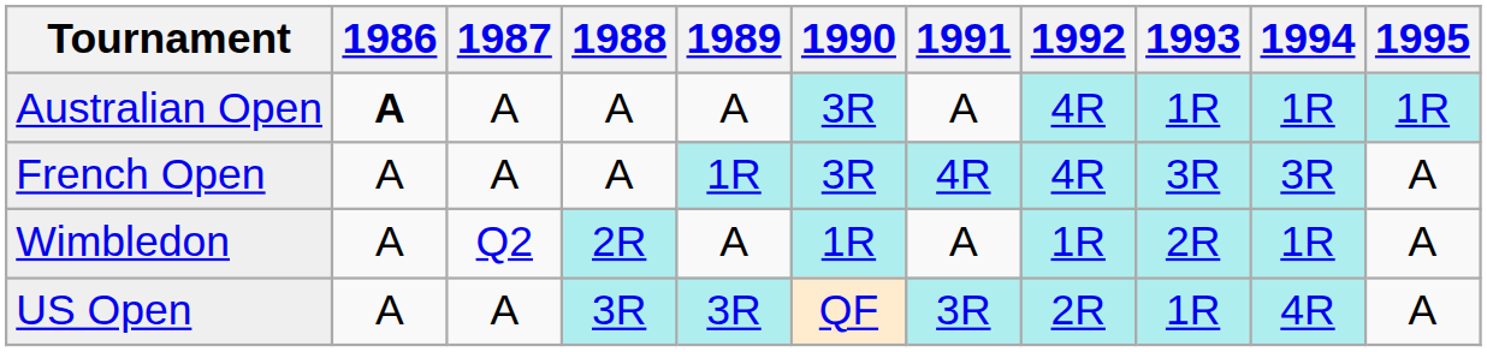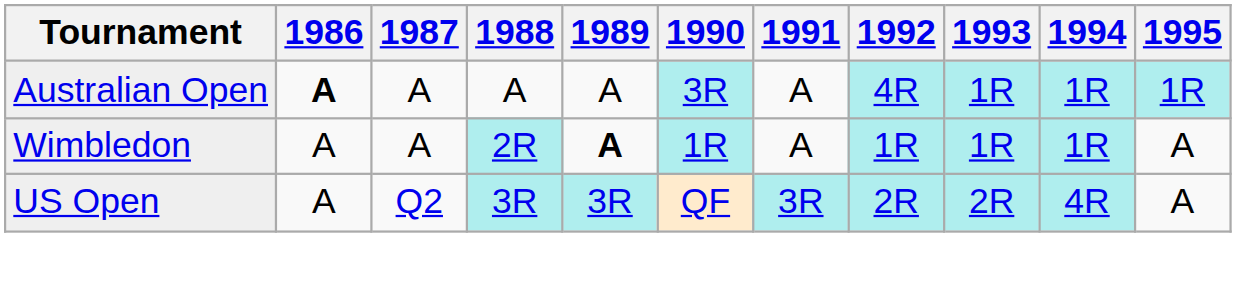- row: French Open | A | A | A | 1R | 3R | 4R | 4R | 3R | 3R | A
Wimbledon | 1987: Q2 -> A
Wimbledon | 1989: normal -> bold
Wimbledon | 1993: 2R -> 1R
US Open | 1987: A -> Q2
US Open | 1993: 1R -> 2R
